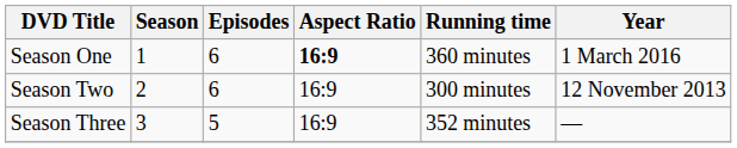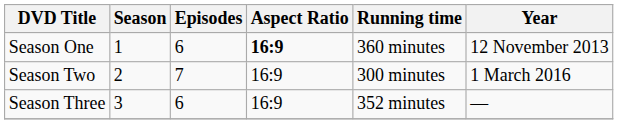Season One | Year: 1 March 2016 -> 12 November 2013
Season Two | Episodes: 6 -> 7
Season Two | Year: 12 November 2013 -> 1 March 2016
Season Three | Episodes: 5 -> 6
